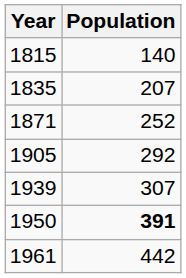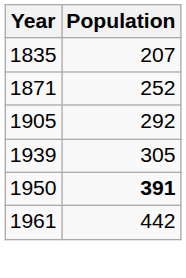- row: 1815 | 140
1939 | Population: 307 -> 305
